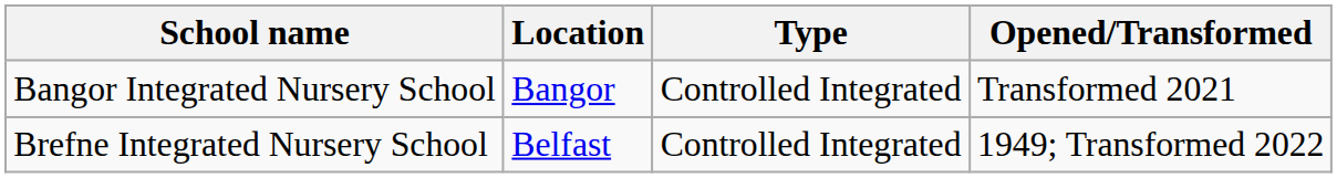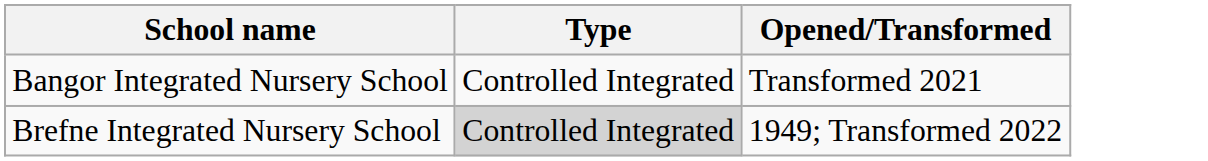- column: Location | Bangor | Belfast
Brefne Integrated Nursery School | Type: no background -> lightgrey background
